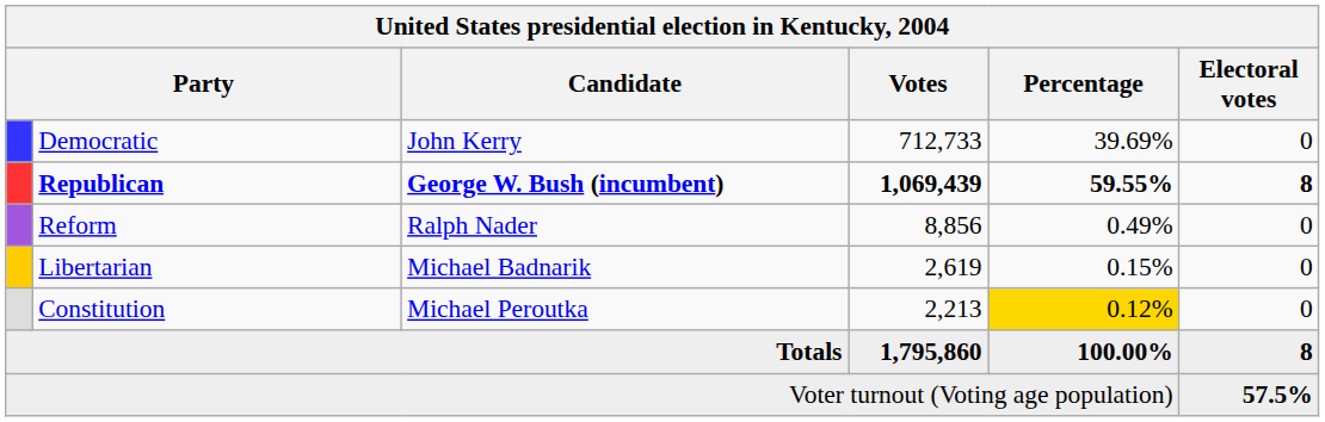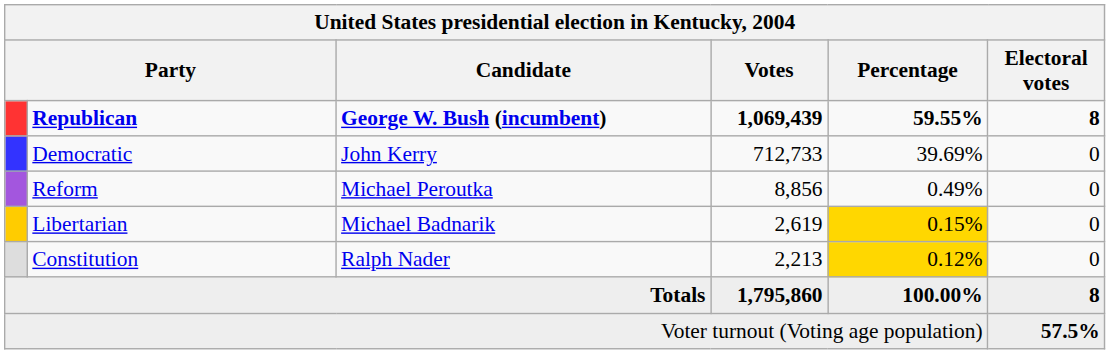rows swapped: Republican <-> Democratic
Reform | Candidate: Ralph Nader -> Michael Peroutka
Libertarian | Percentage: no background -> gold background
Constitution | Candidate: Michael Peroutka -> Ralph Nader
